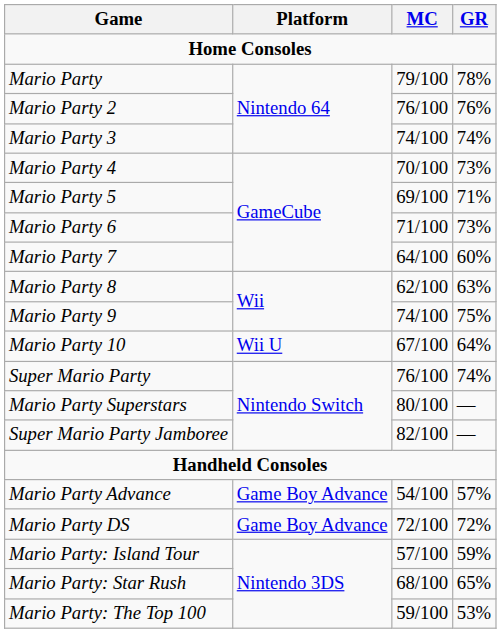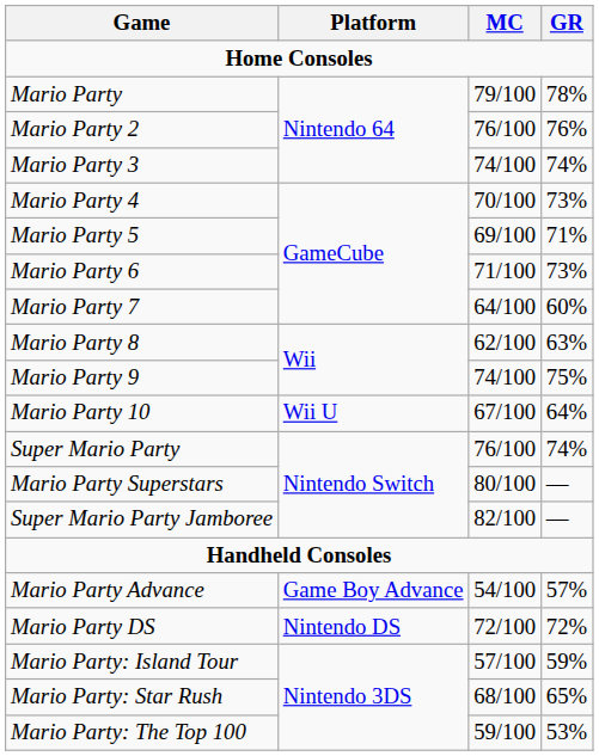Mario Party DS | Platform: Game Boy Advance -> Nintendo DS
